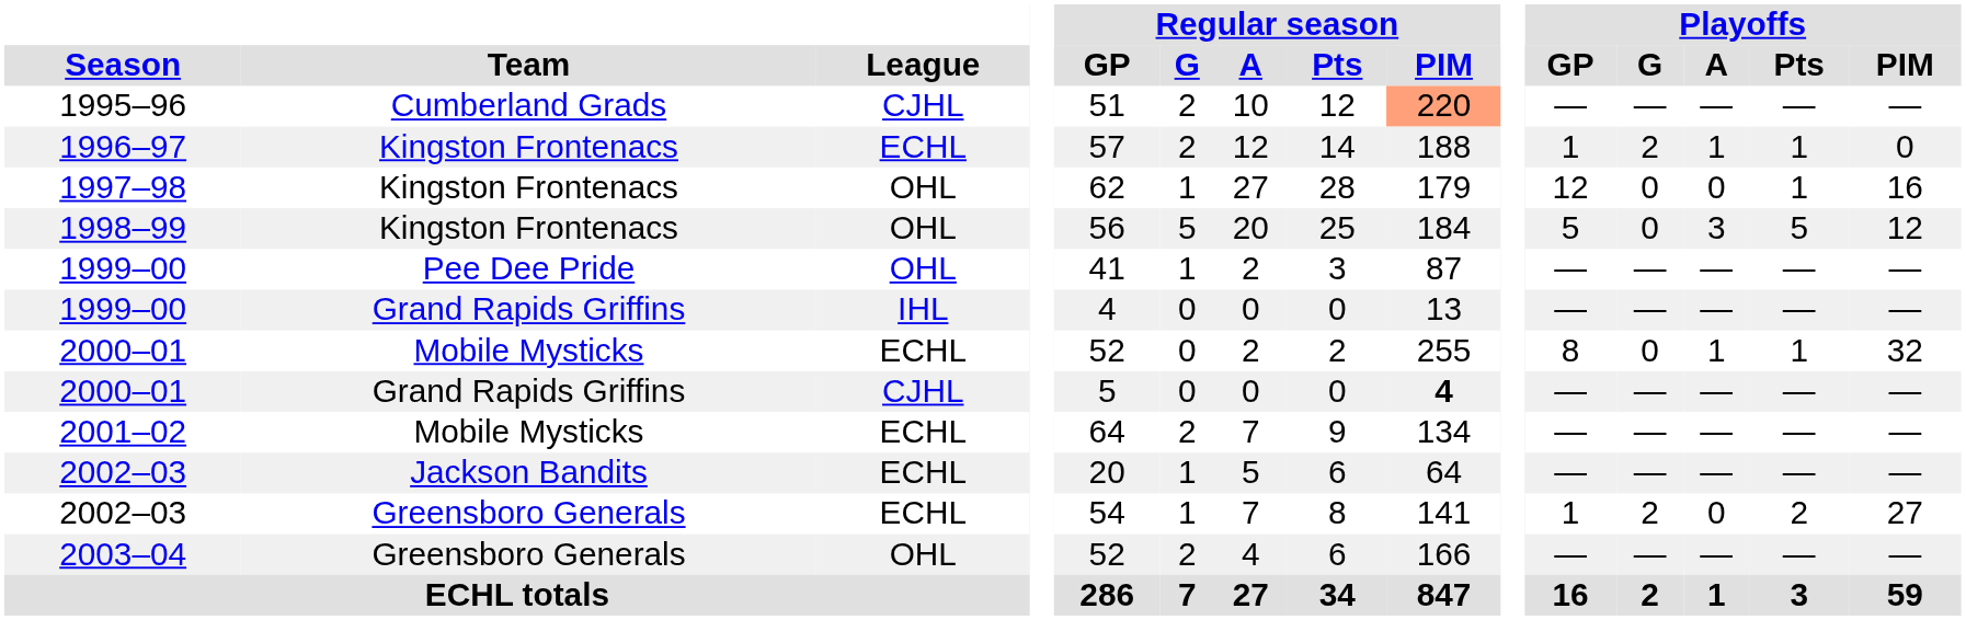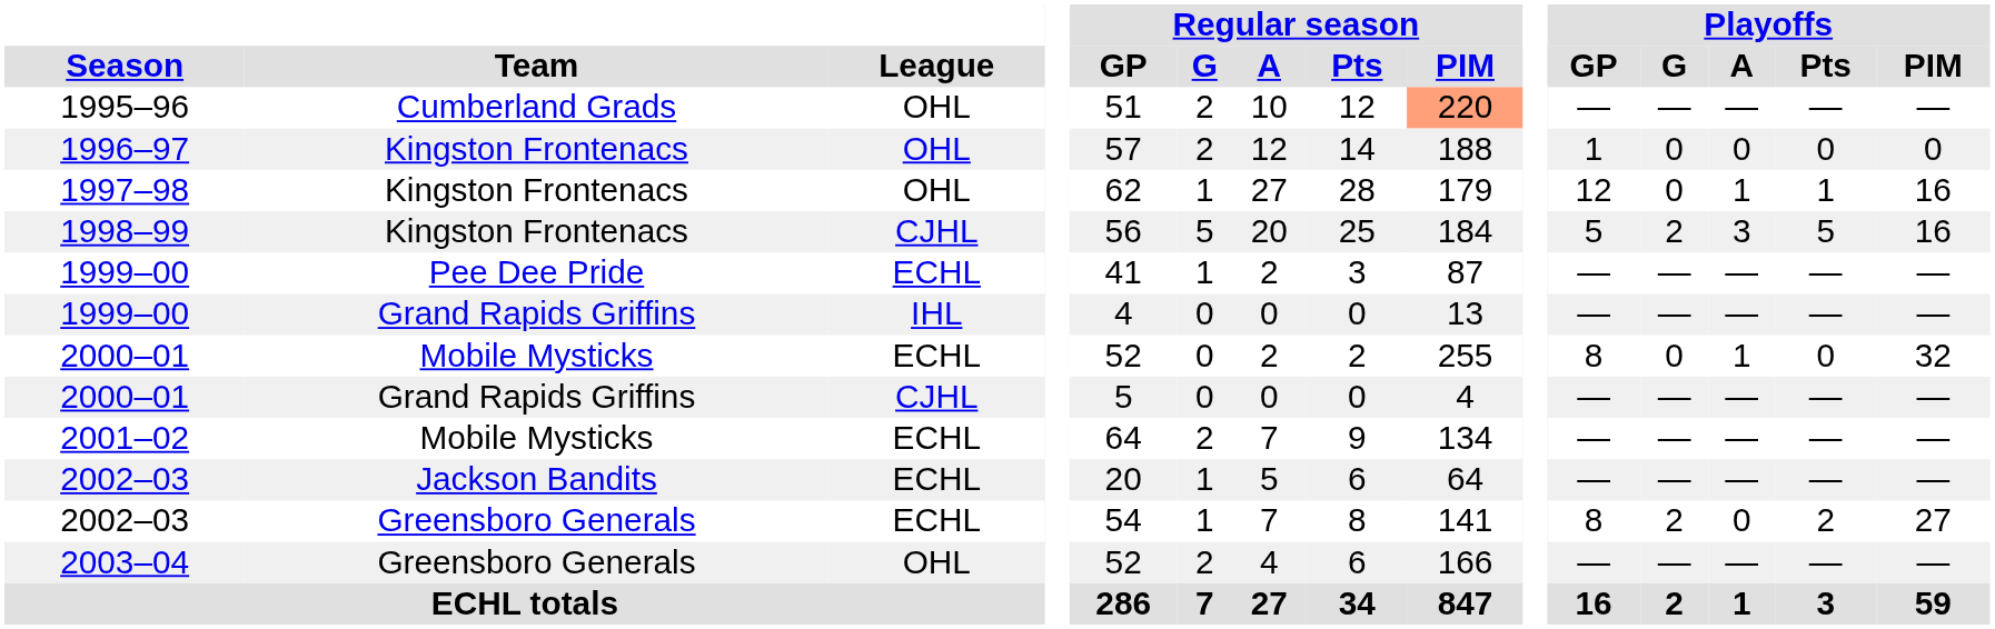1995–96 | League: CJHL -> OHL
1996–97 | League: ECHL -> OHL
1996–97 | Playoffs / G: 2 -> 0
1996–97 | Playoffs / A: 1 -> 0
1996–97 | Playoffs / Pts: 1 -> 0
1997–98 | Playoffs / A: 0 -> 1
1998–99 | League: OHL -> CJHL
1998–99 | Playoffs / G: 0 -> 2
1998–99 | Playoffs / PIM: 12 -> 16
1999–00 / Pee Dee Pride | League: OHL -> ECHL
2000–01 / Mobile Mysticks | Playoffs / Pts: 1 -> 0
2000–01 / Grand Rapids Griffins | Regular season / PIM: bold -> normal
2002–03 / Greensboro Generals | Playoffs / GP: 1 -> 8
